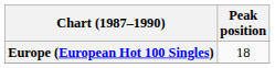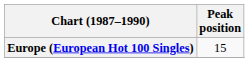Europe (European Hot 100 Singles) | Peak position: 18 -> 15
